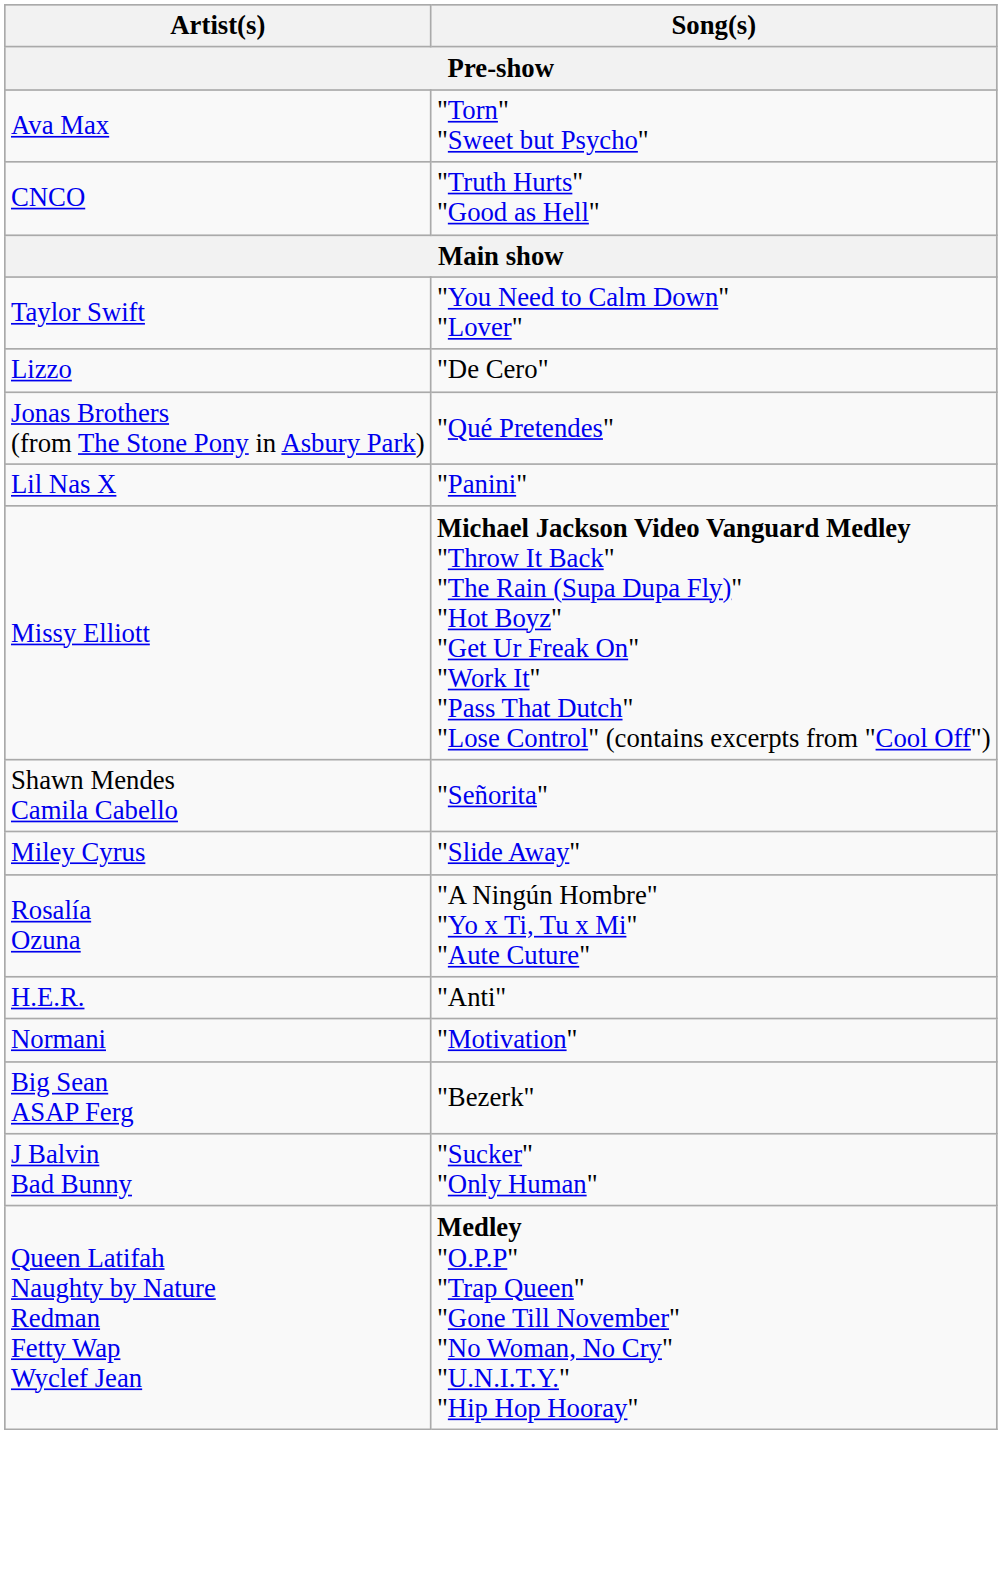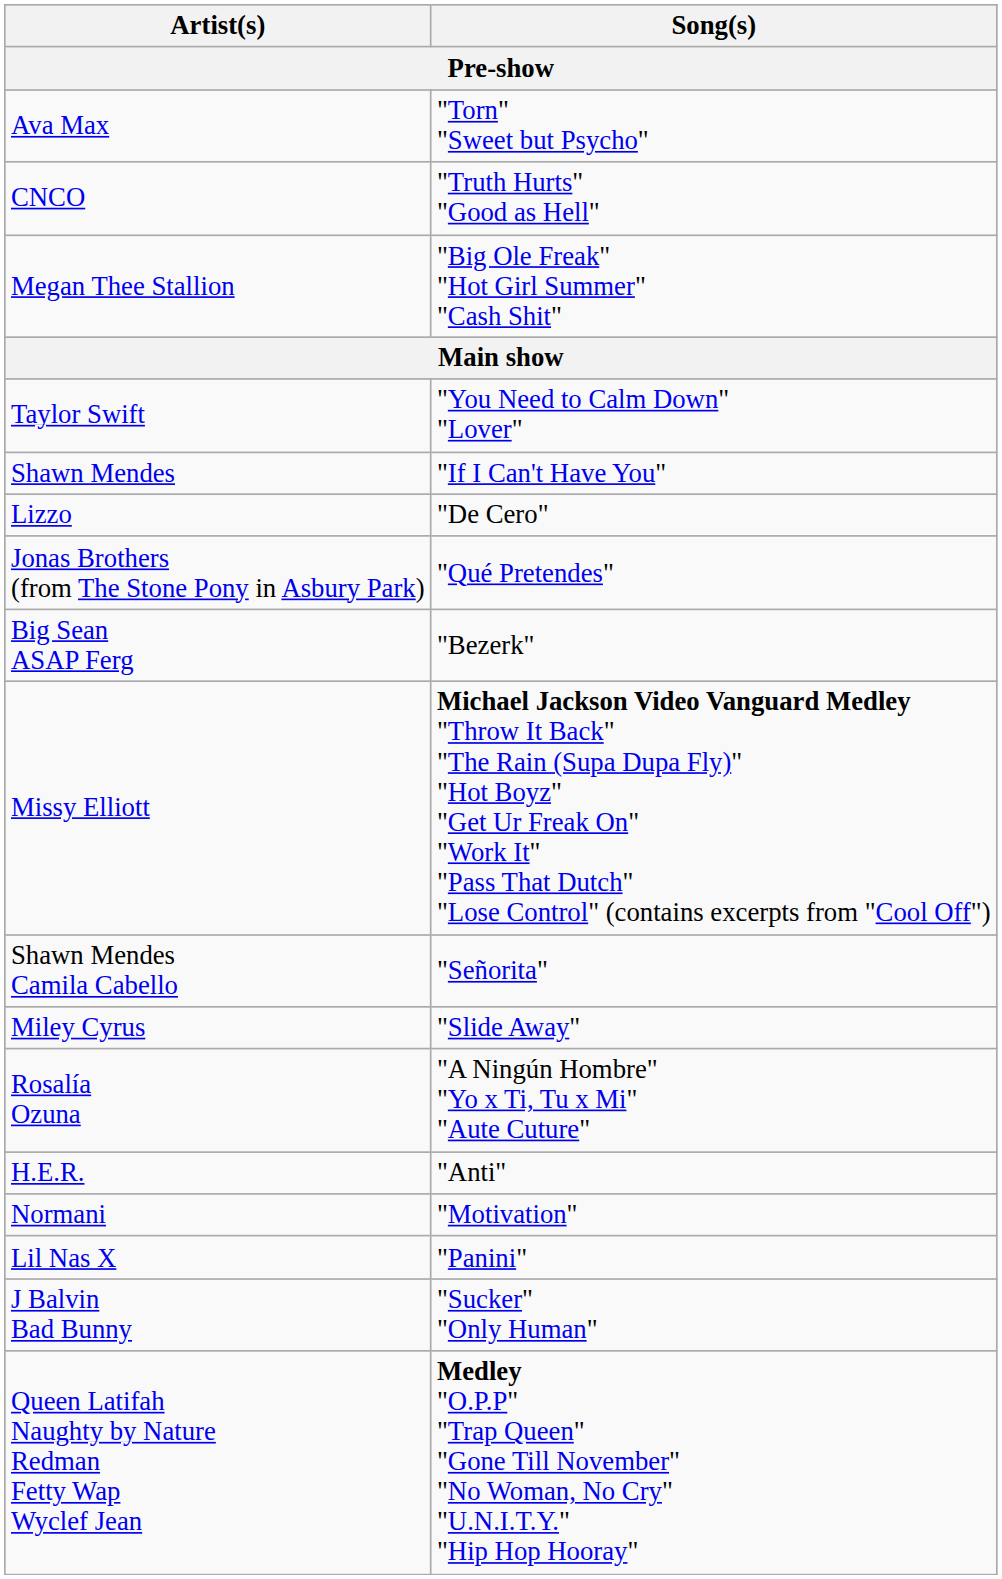+ row: Megan Thee Stallion | "Big Ole Freak" "Hot Girl Summer" "Cash Shit"
+ row: Shawn Mendes | "If I Can't Have You"
rows swapped: Lil Nas X <-> Big Sean ASAP Ferg
